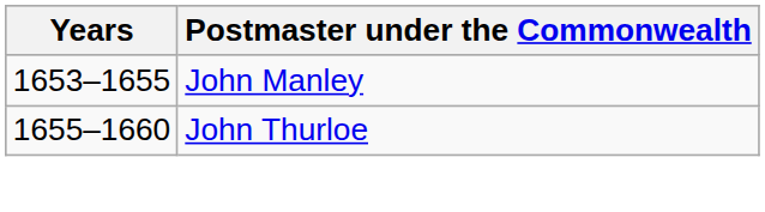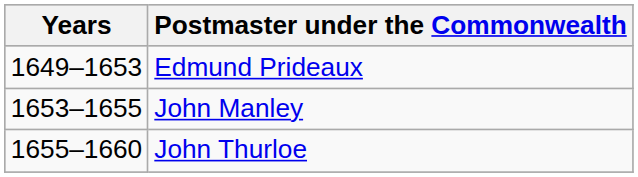+ row: 1649–1653 | Edmund Prideaux
